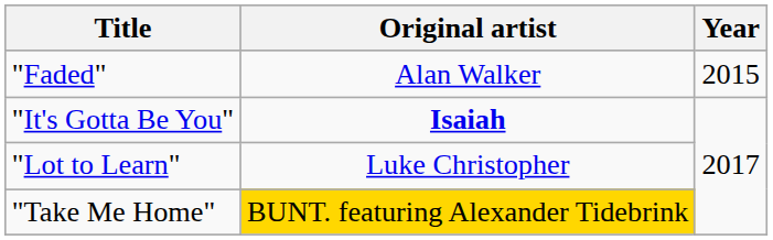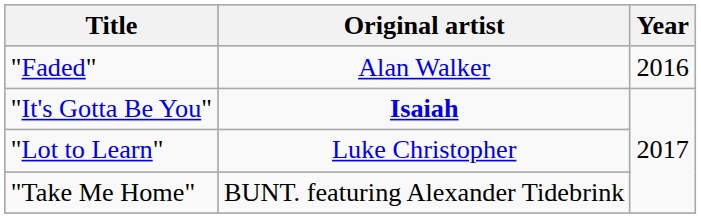"Faded" | Year: 2015 -> 2016
"Take Me Home" | Original artist: gold background -> no background
